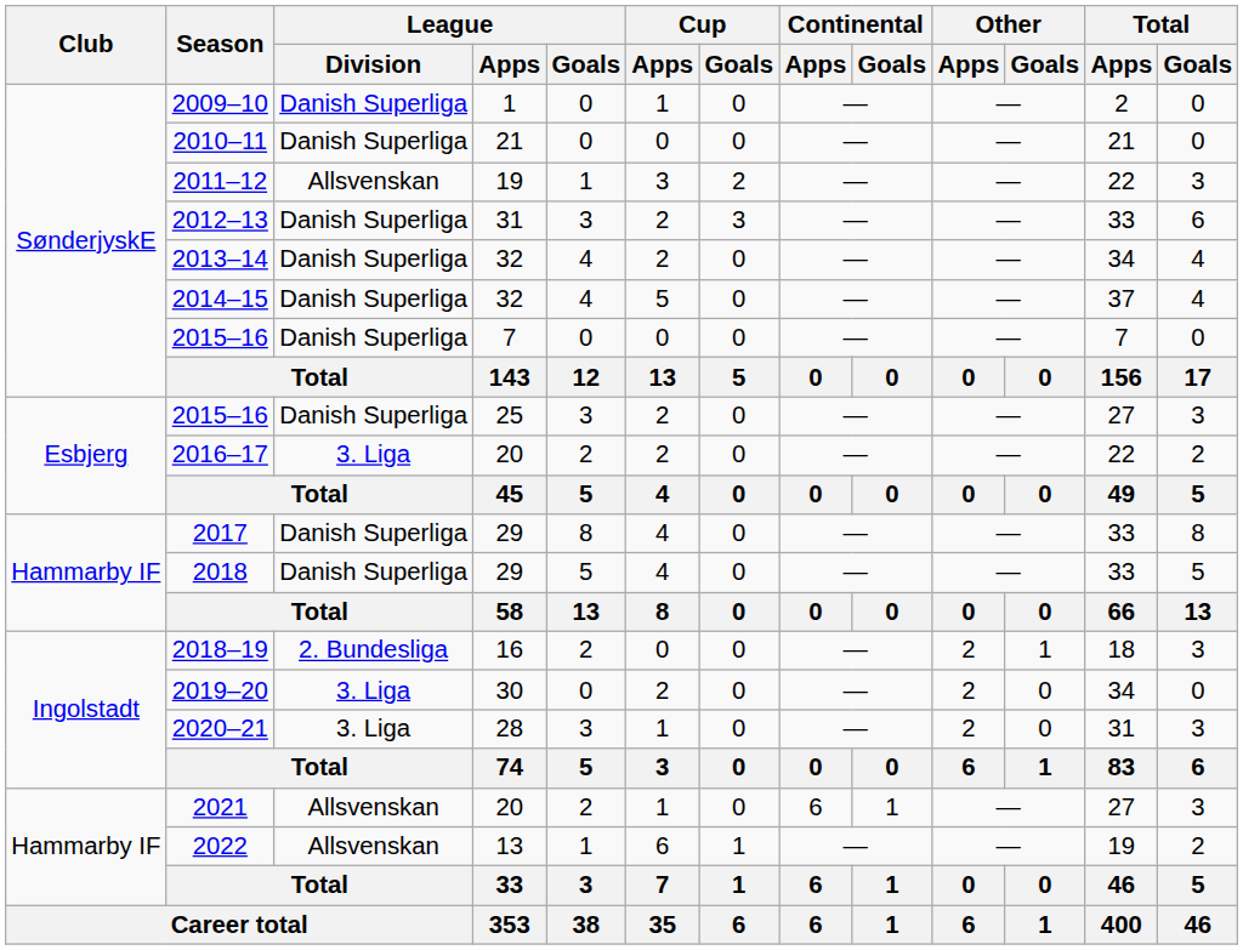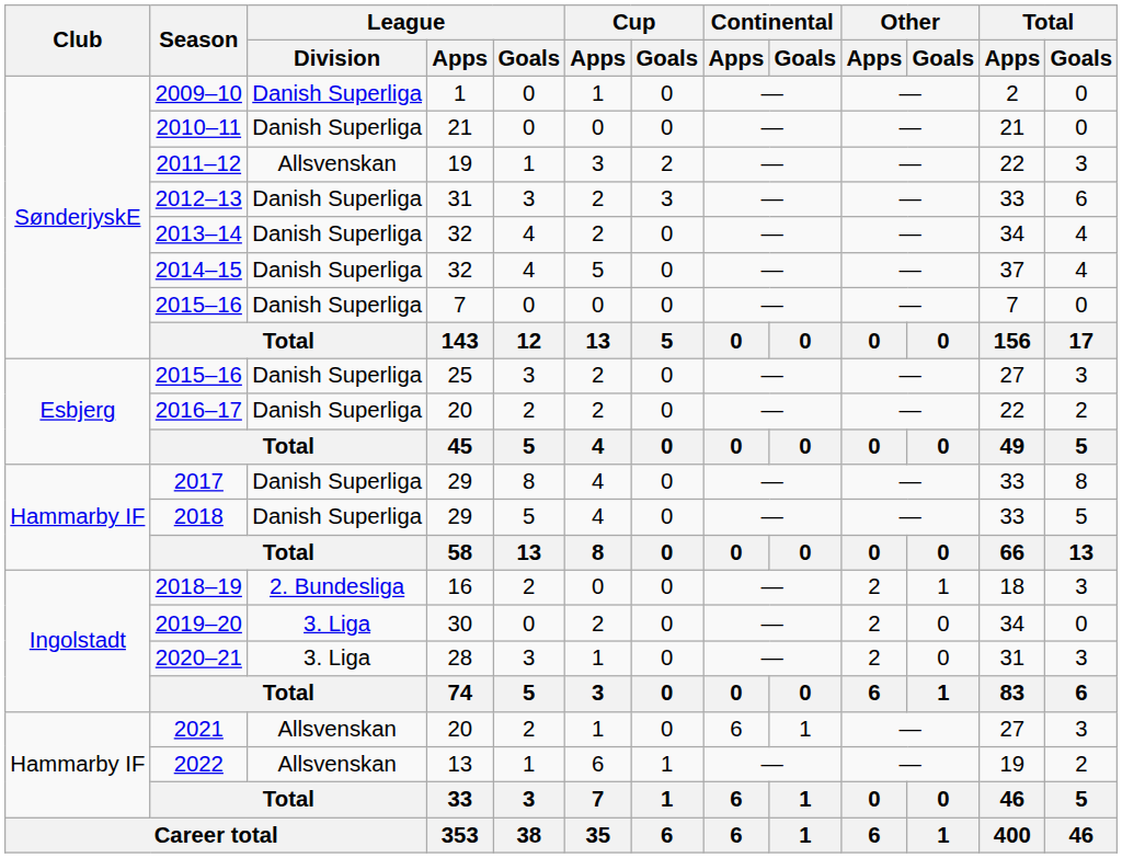2016–17 | League / Division: 3. Liga -> Danish Superliga
